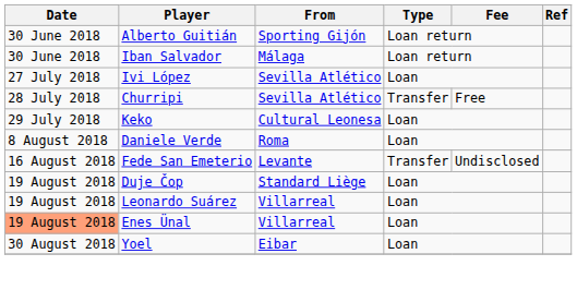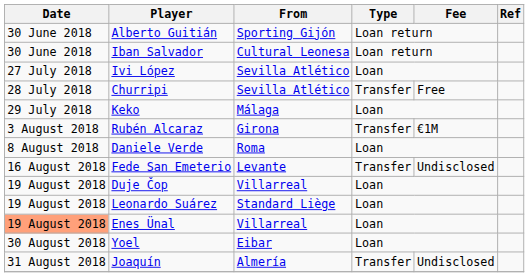Iban Salvador | From: Málaga -> Cultural Leonesa
Keko | From: Cultural Leonesa -> Málaga
+ row: 3 August 2018 | Rubén Alcaraz | Girona | Transfer | €1M
Duje Čop | From: Standard Liège -> Villarreal
Leonardo Suárez | From: Villarreal -> Standard Liège
+ row: 31 August 2018 | Joaquín | Almería | Transfer | Undisclosed
